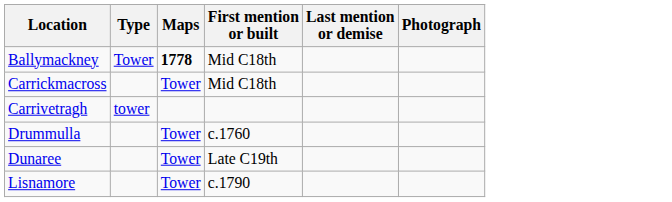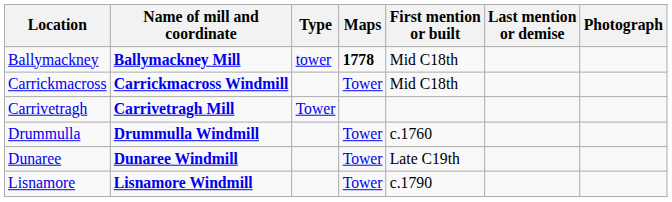+ column: Name of mill and coordinate | Ballymackney Mill | Carrickmacross Windmill | Carrivetragh Mill | Drummulla Windmill | Dunaree Windmill | Lisnamore Windmill
Ballymackney | Type: Tower -> tower
Carrivetragh | Type: tower -> Tower
